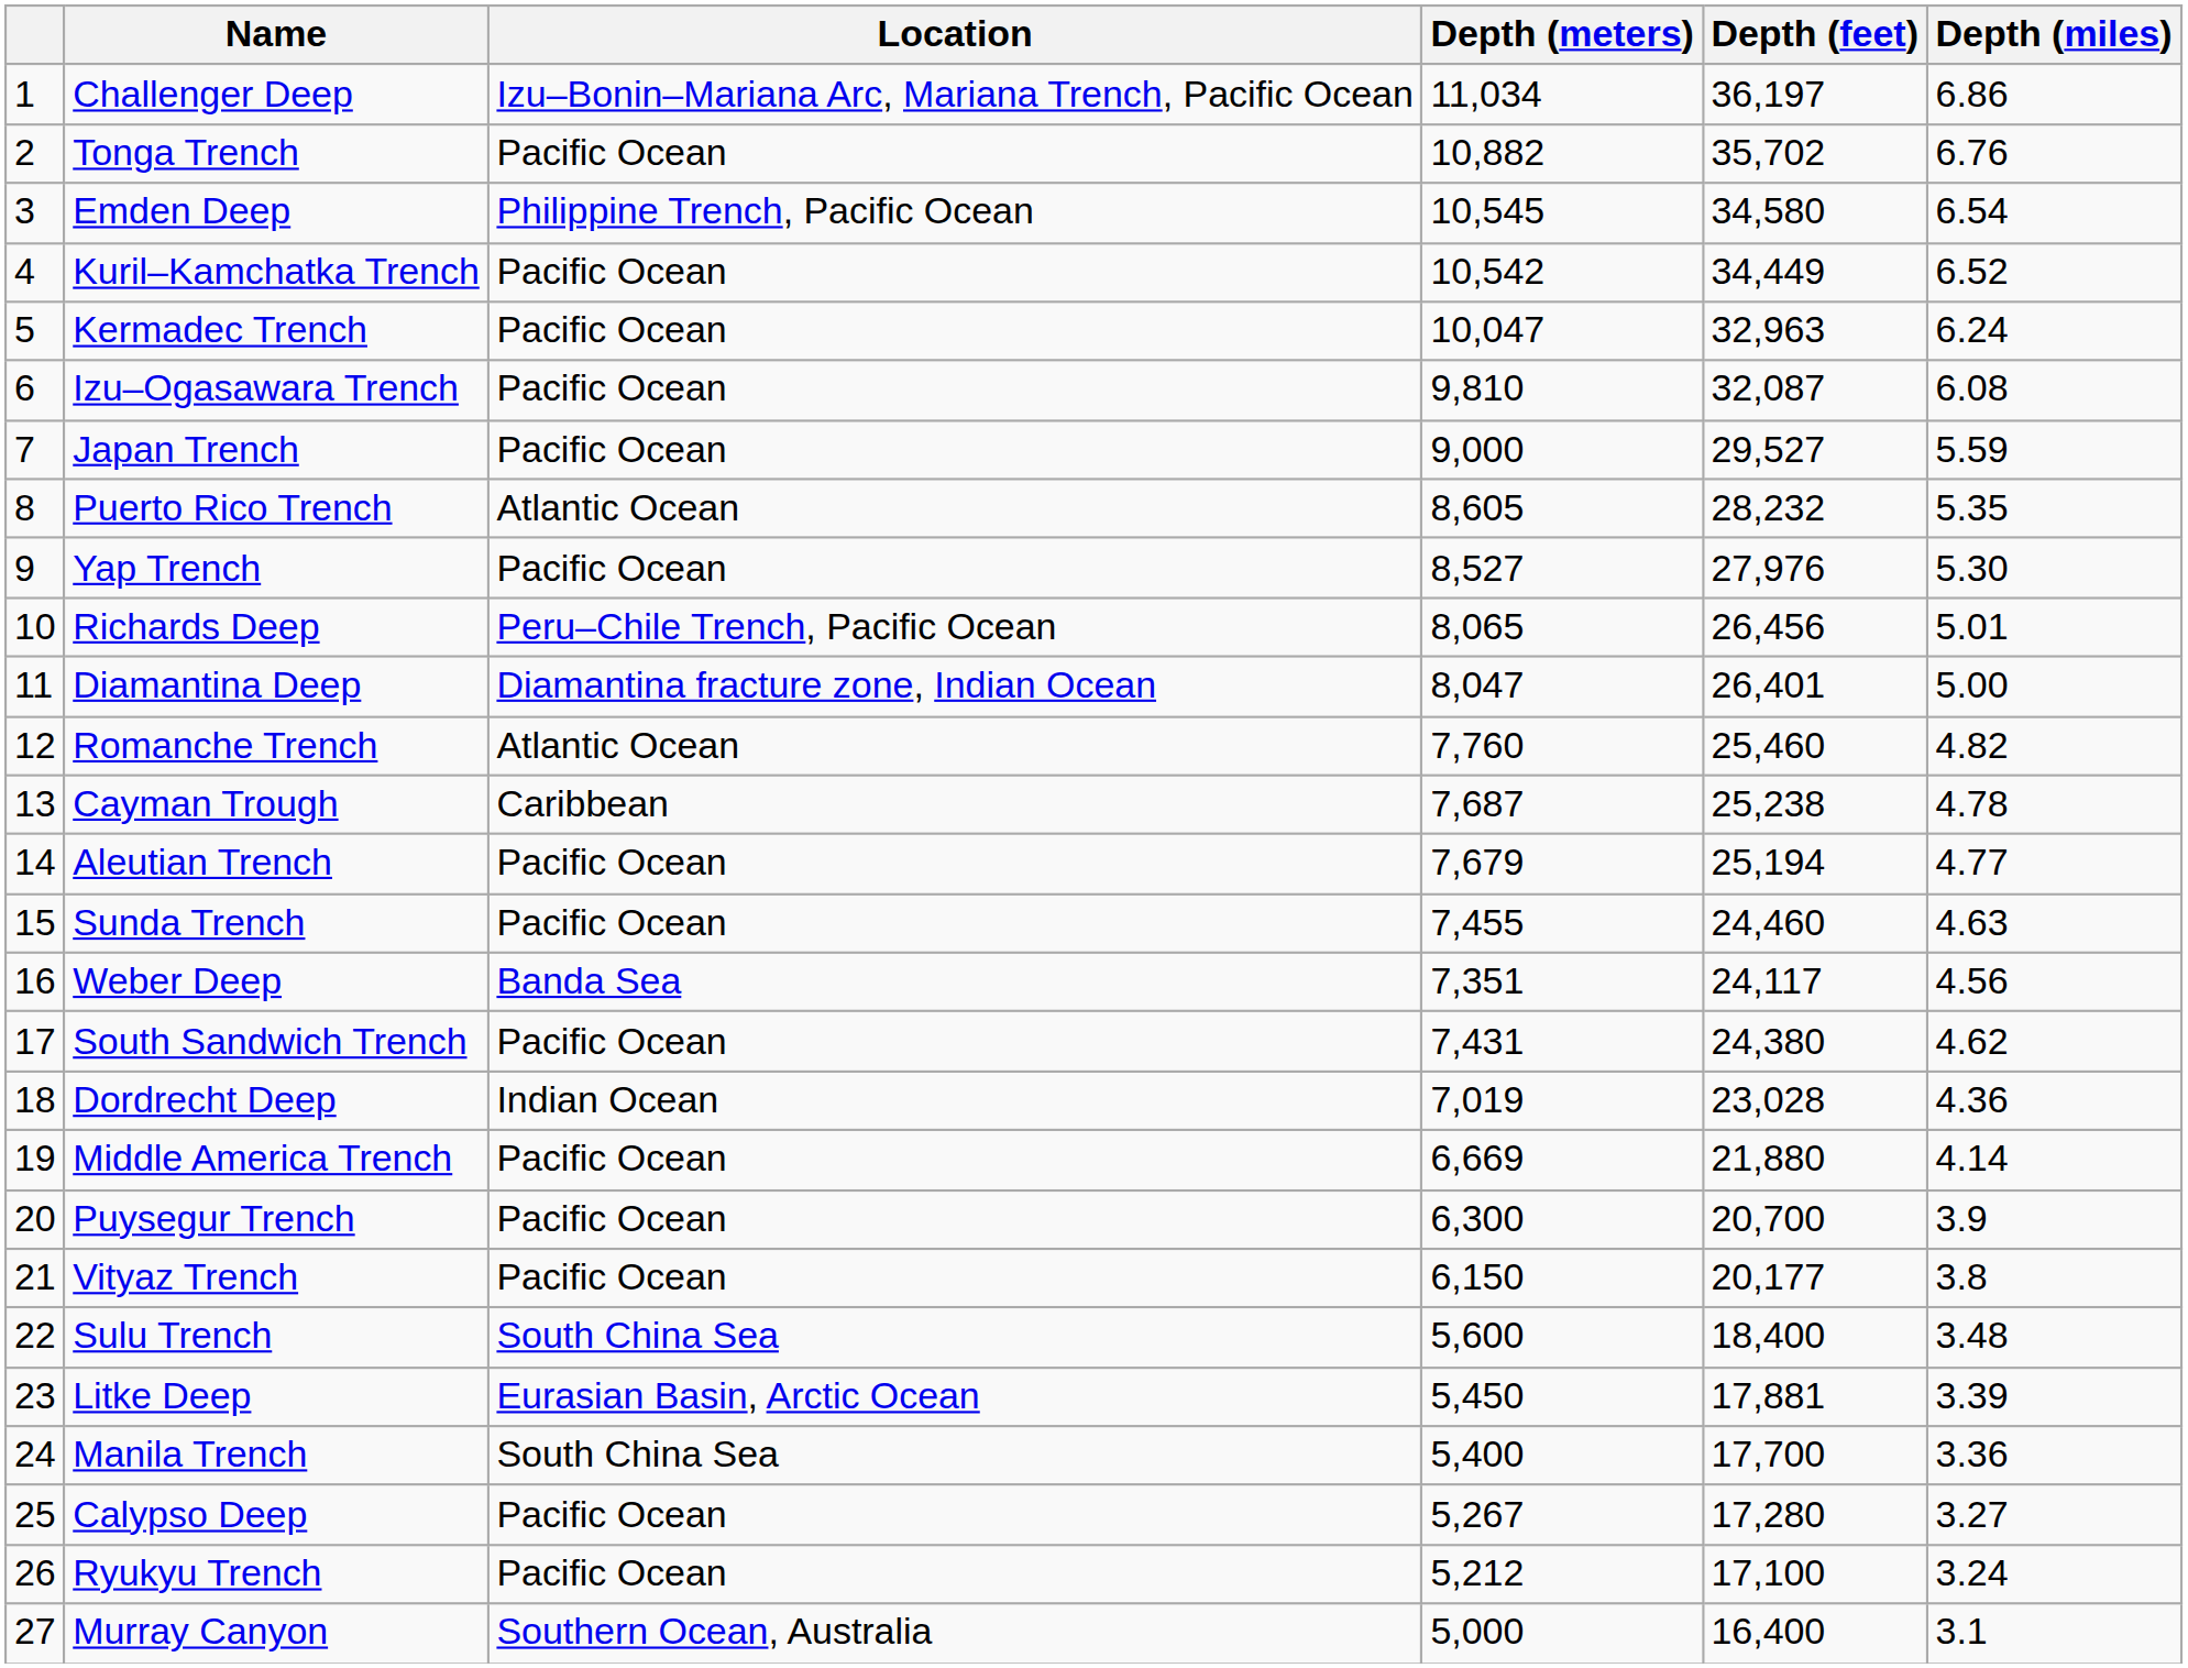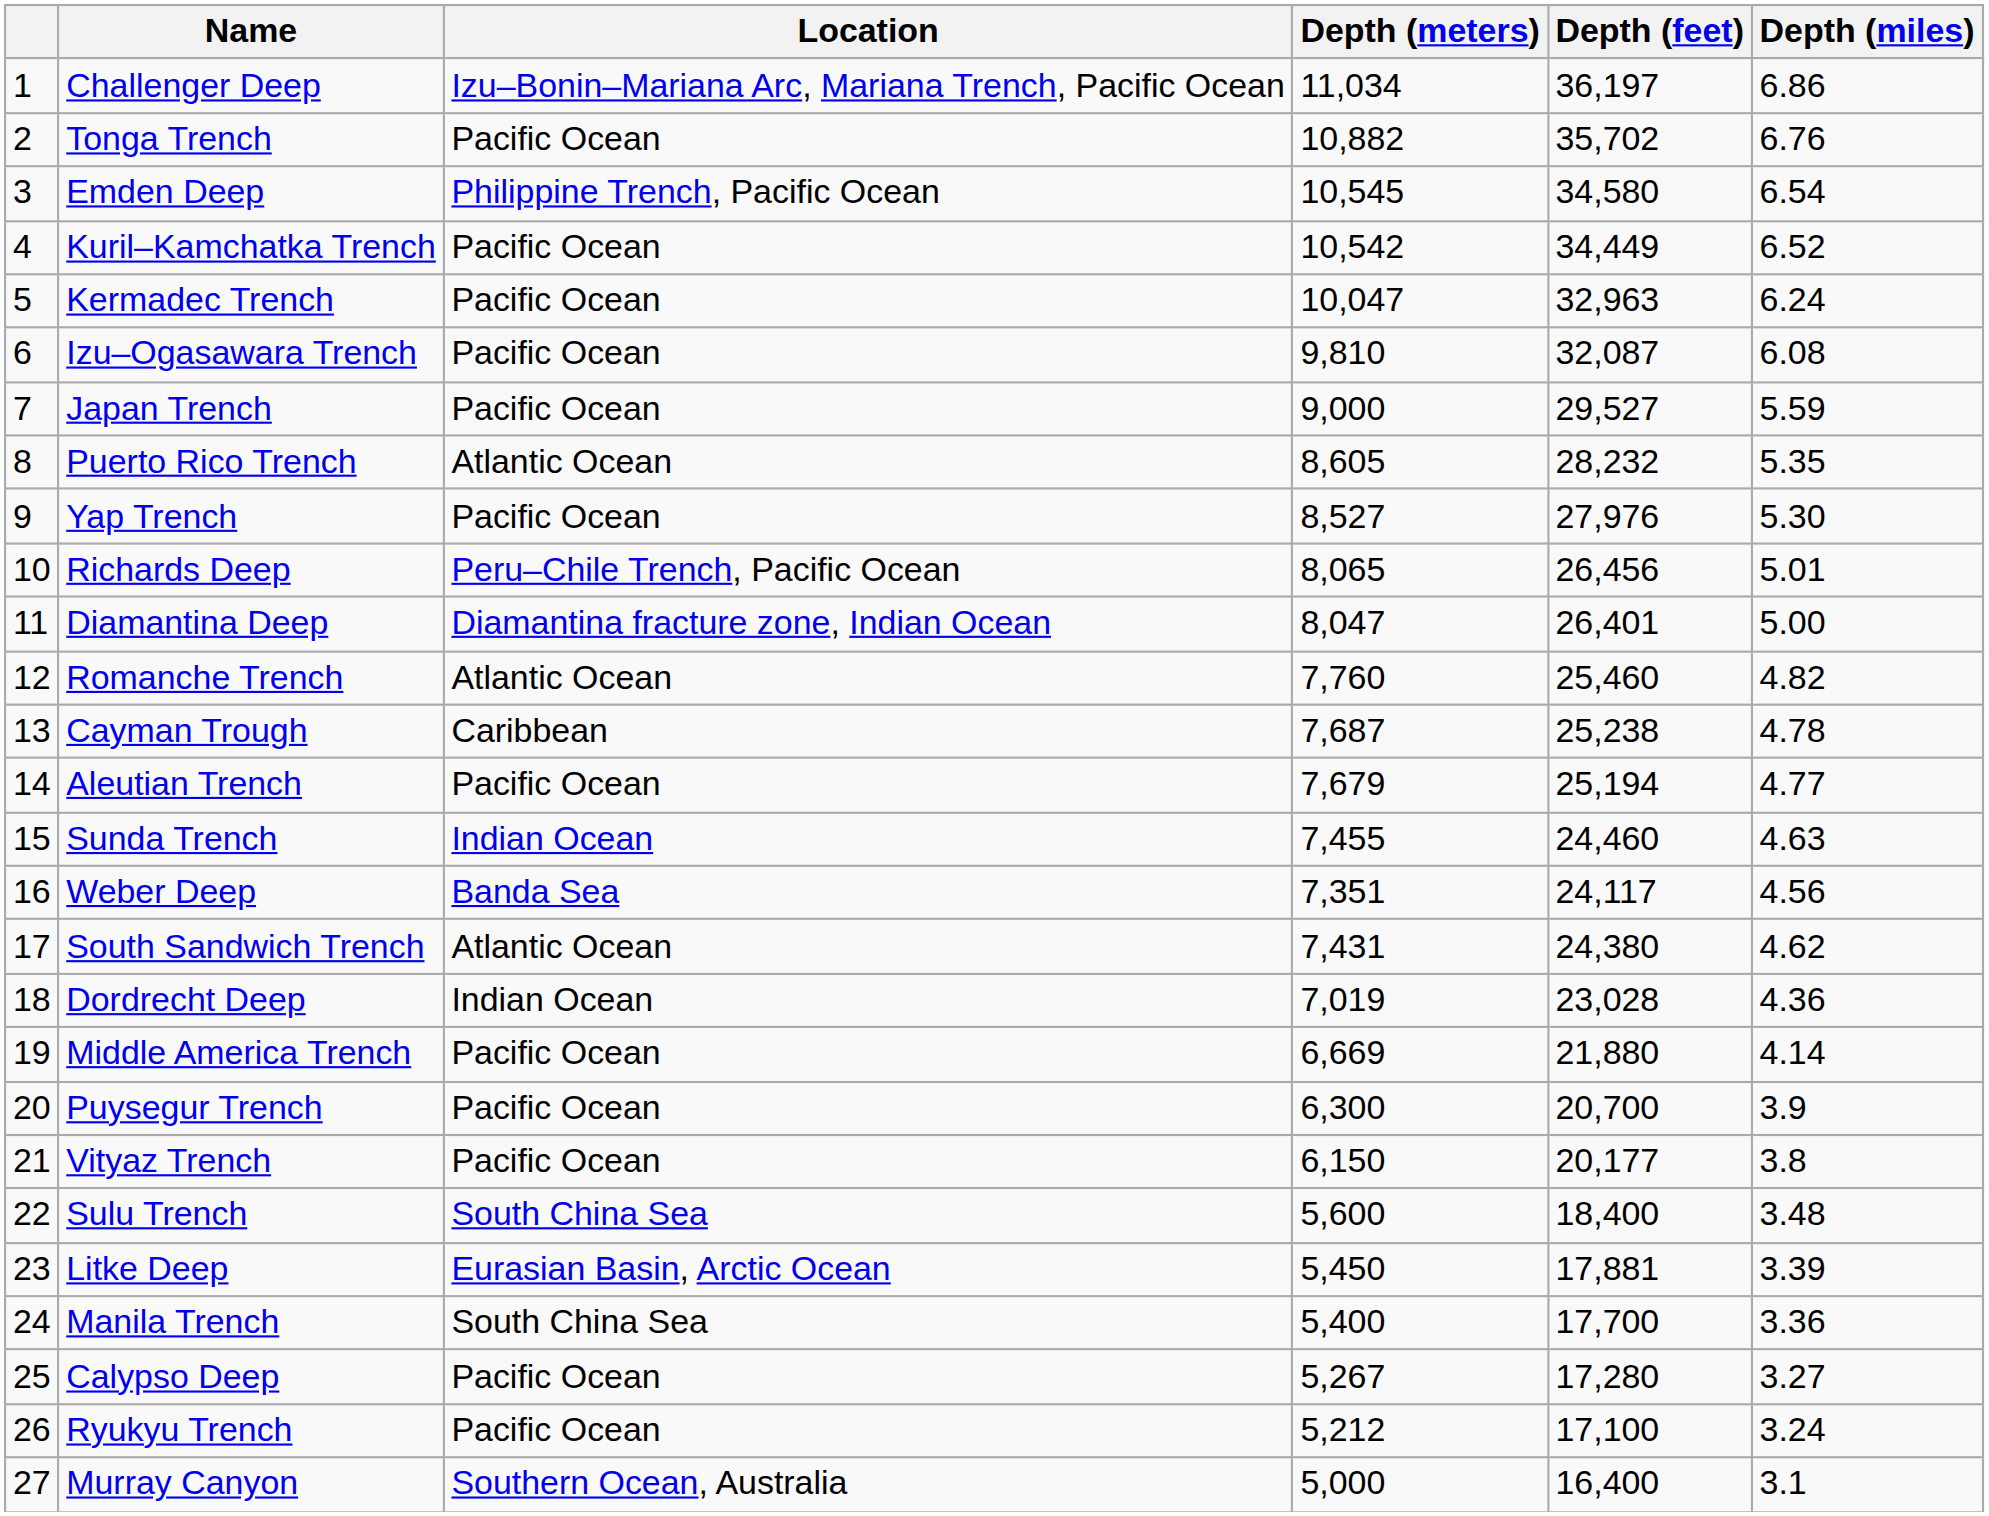Sunda Trench | Location: Pacific Ocean -> Indian Ocean
South Sandwich Trench | Location: Pacific Ocean -> Atlantic Ocean
